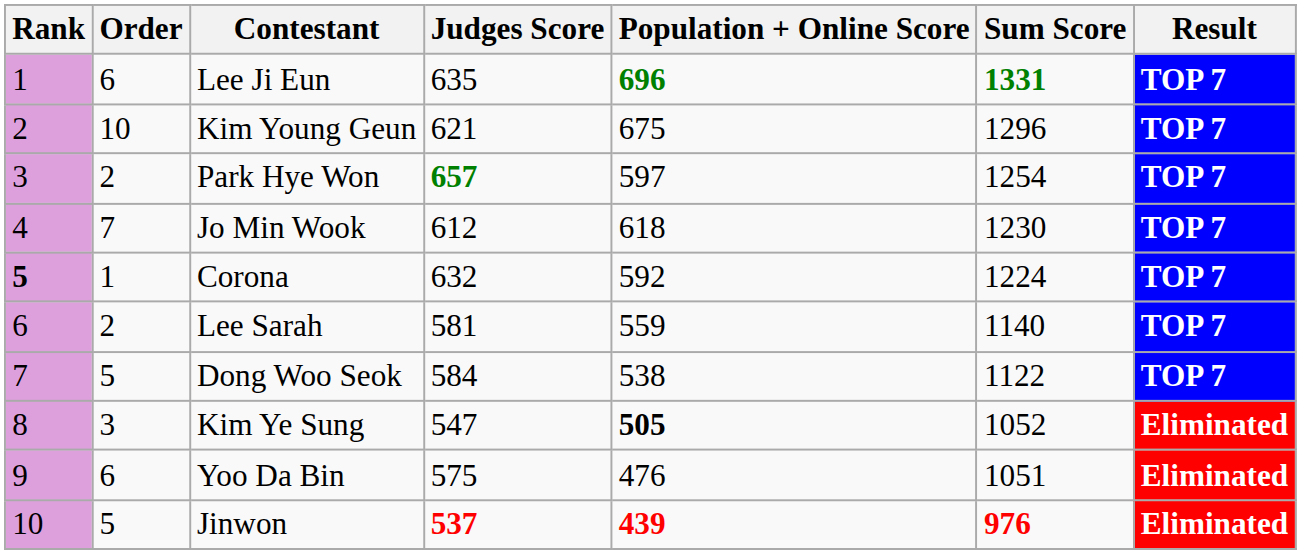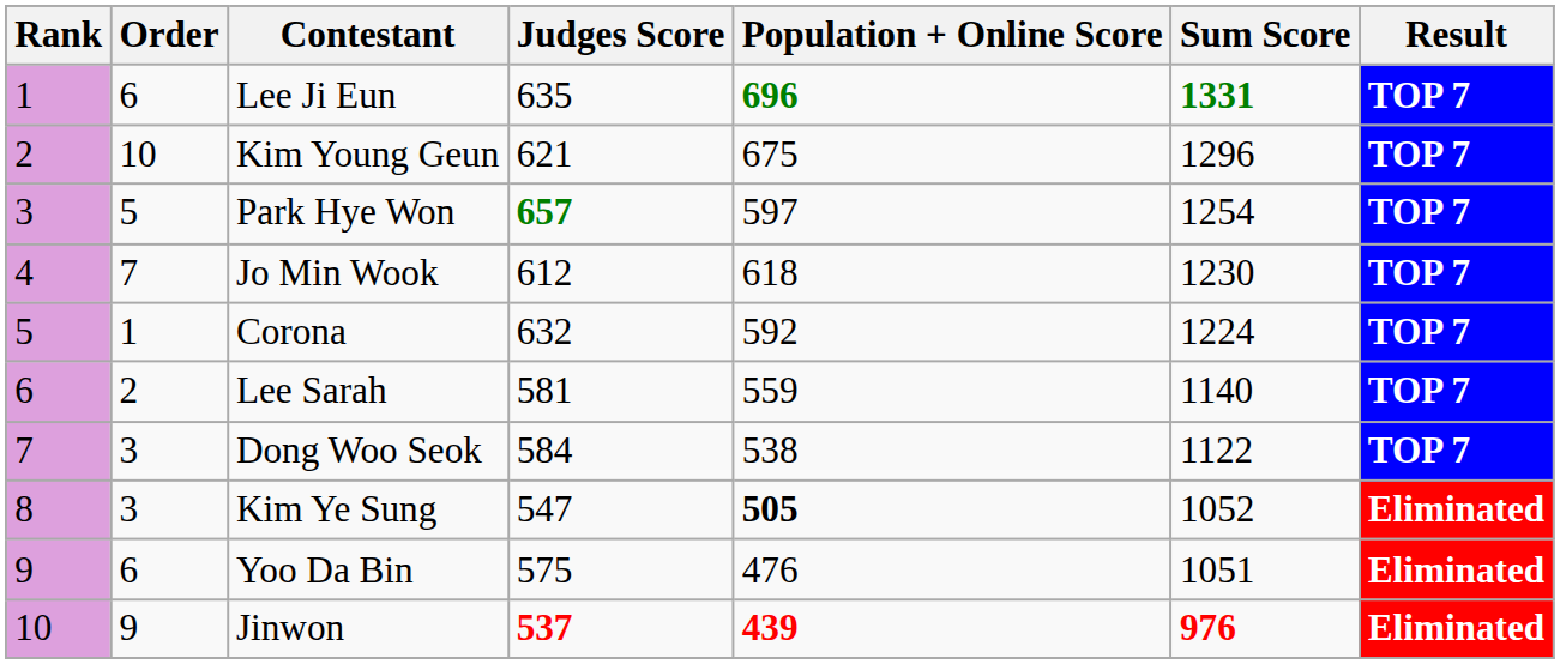Park Hye Won | Order: 2 -> 5
Corona | Rank: bold -> normal
Dong Woo Seok | Order: 5 -> 3
Jinwon | Order: 5 -> 9
